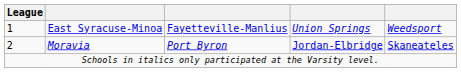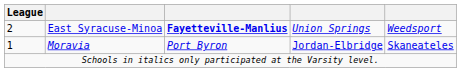East Syracuse-Minoa | League: 1 -> 2
East Syracuse-Minoa | column 3: normal -> bold
Moravia | League: 2 -> 1
